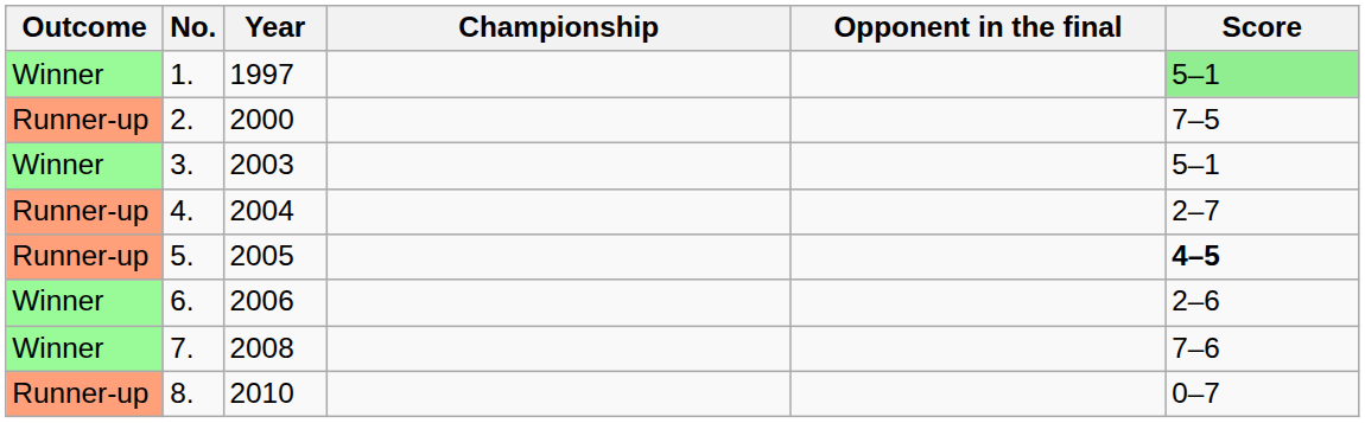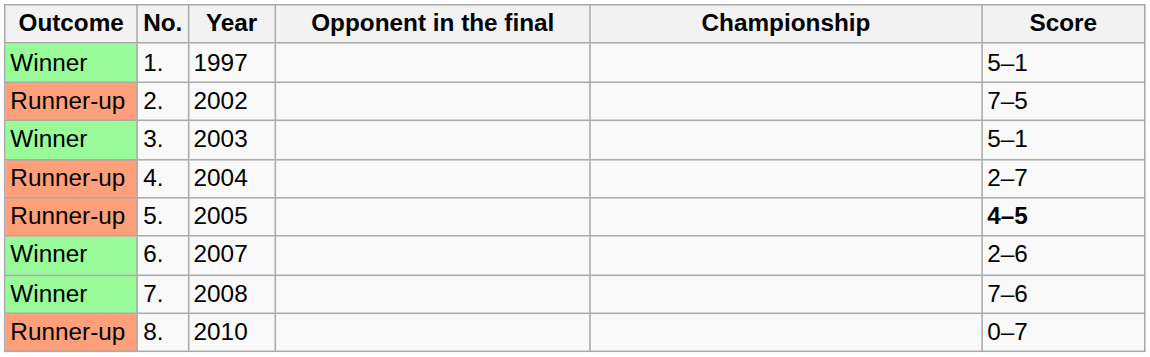columns swapped: Championship <-> Opponent in the final
1. | Score: lightgreen background -> no background
2. | Year: 2000 -> 2002
6. | Year: 2006 -> 2007
